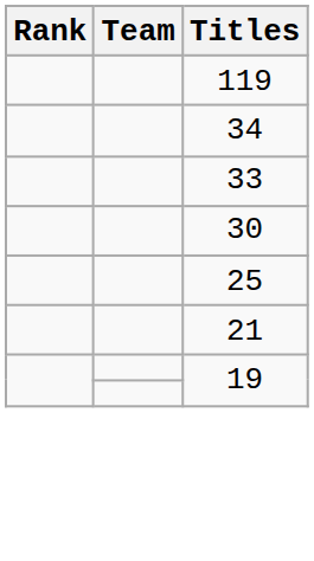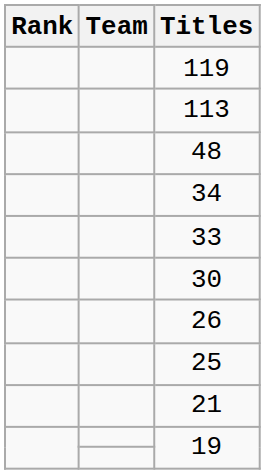+ row: 113
+ row: 48
+ row: 26
